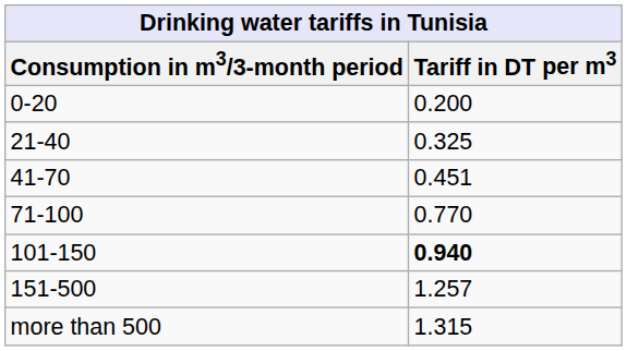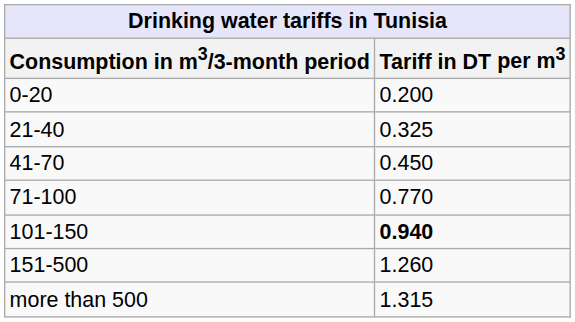41-70 | Tariff in DT per m3: 0.451 -> 0.450
151-500 | Tariff in DT per m3: 1.257 -> 1.260
